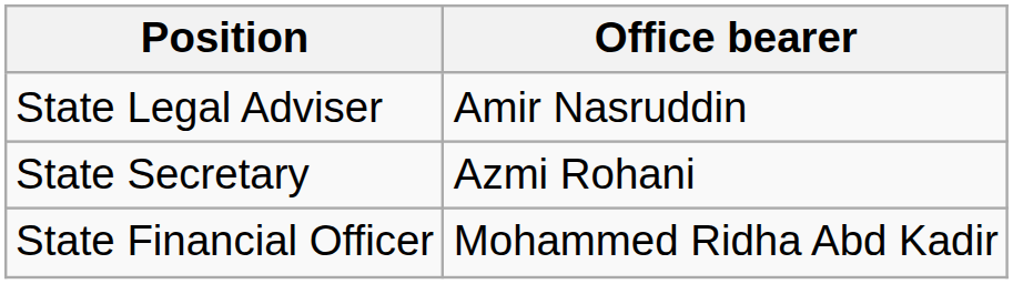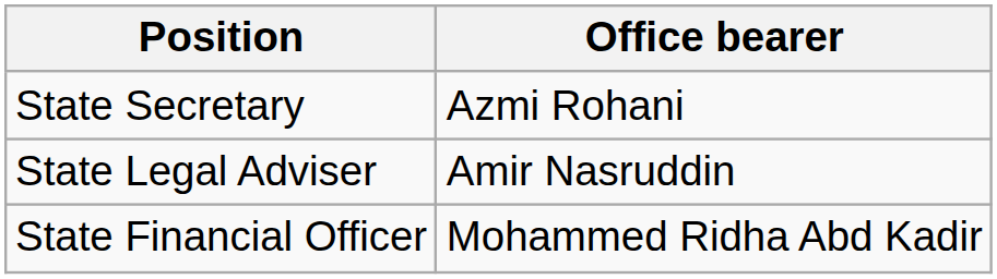rows swapped: State Secretary <-> State Legal Adviser
